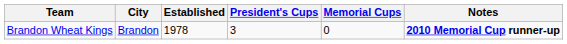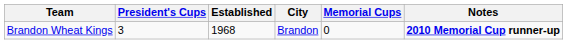columns swapped: City <-> President's Cups
Brandon Wheat Kings | Established: 1978 -> 1968
